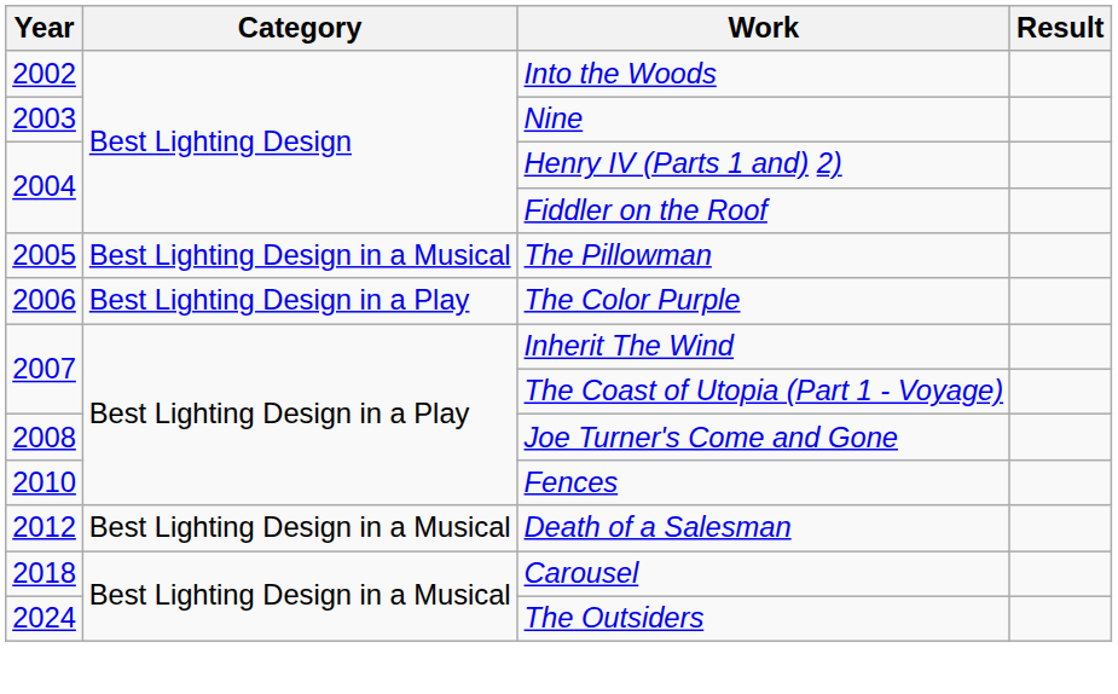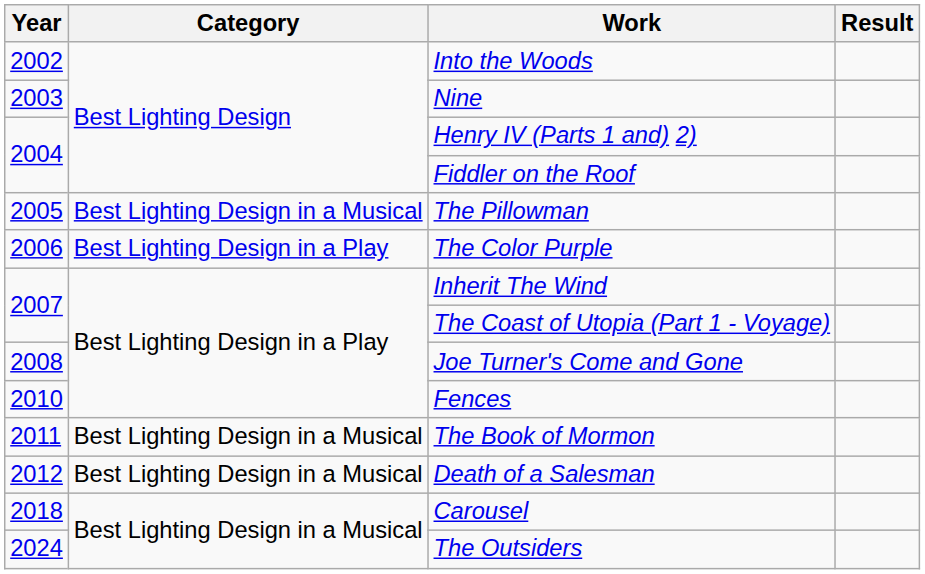+ row: 2011 | Best Lighting Design in a Musical | The Book of Mormon
